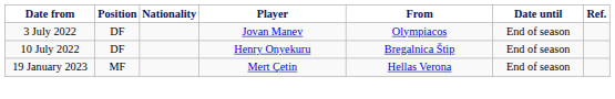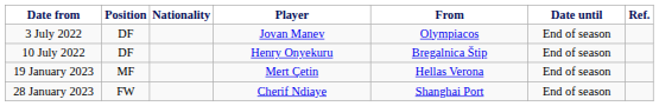+ row: 28 January 2023 | FW | Cherif Ndiaye | Shanghai Port | End of season
